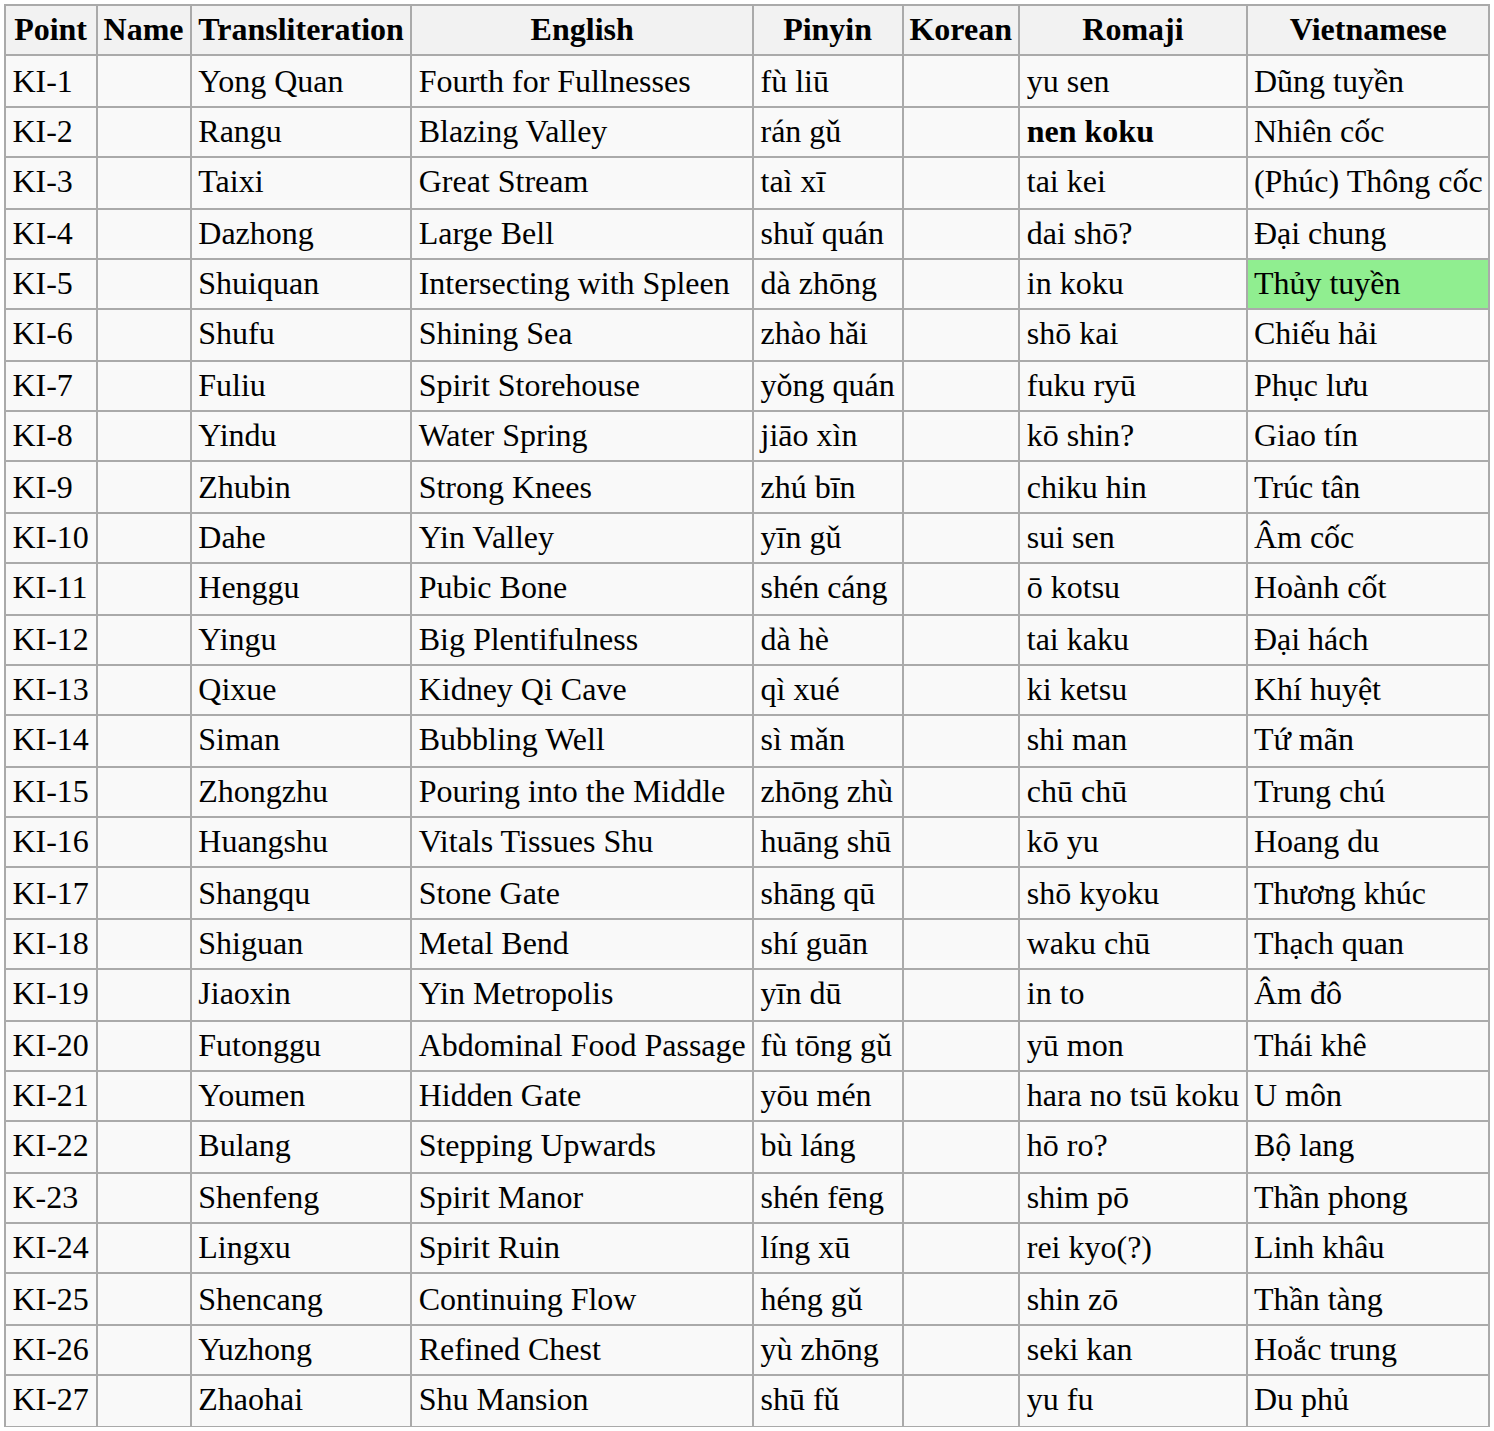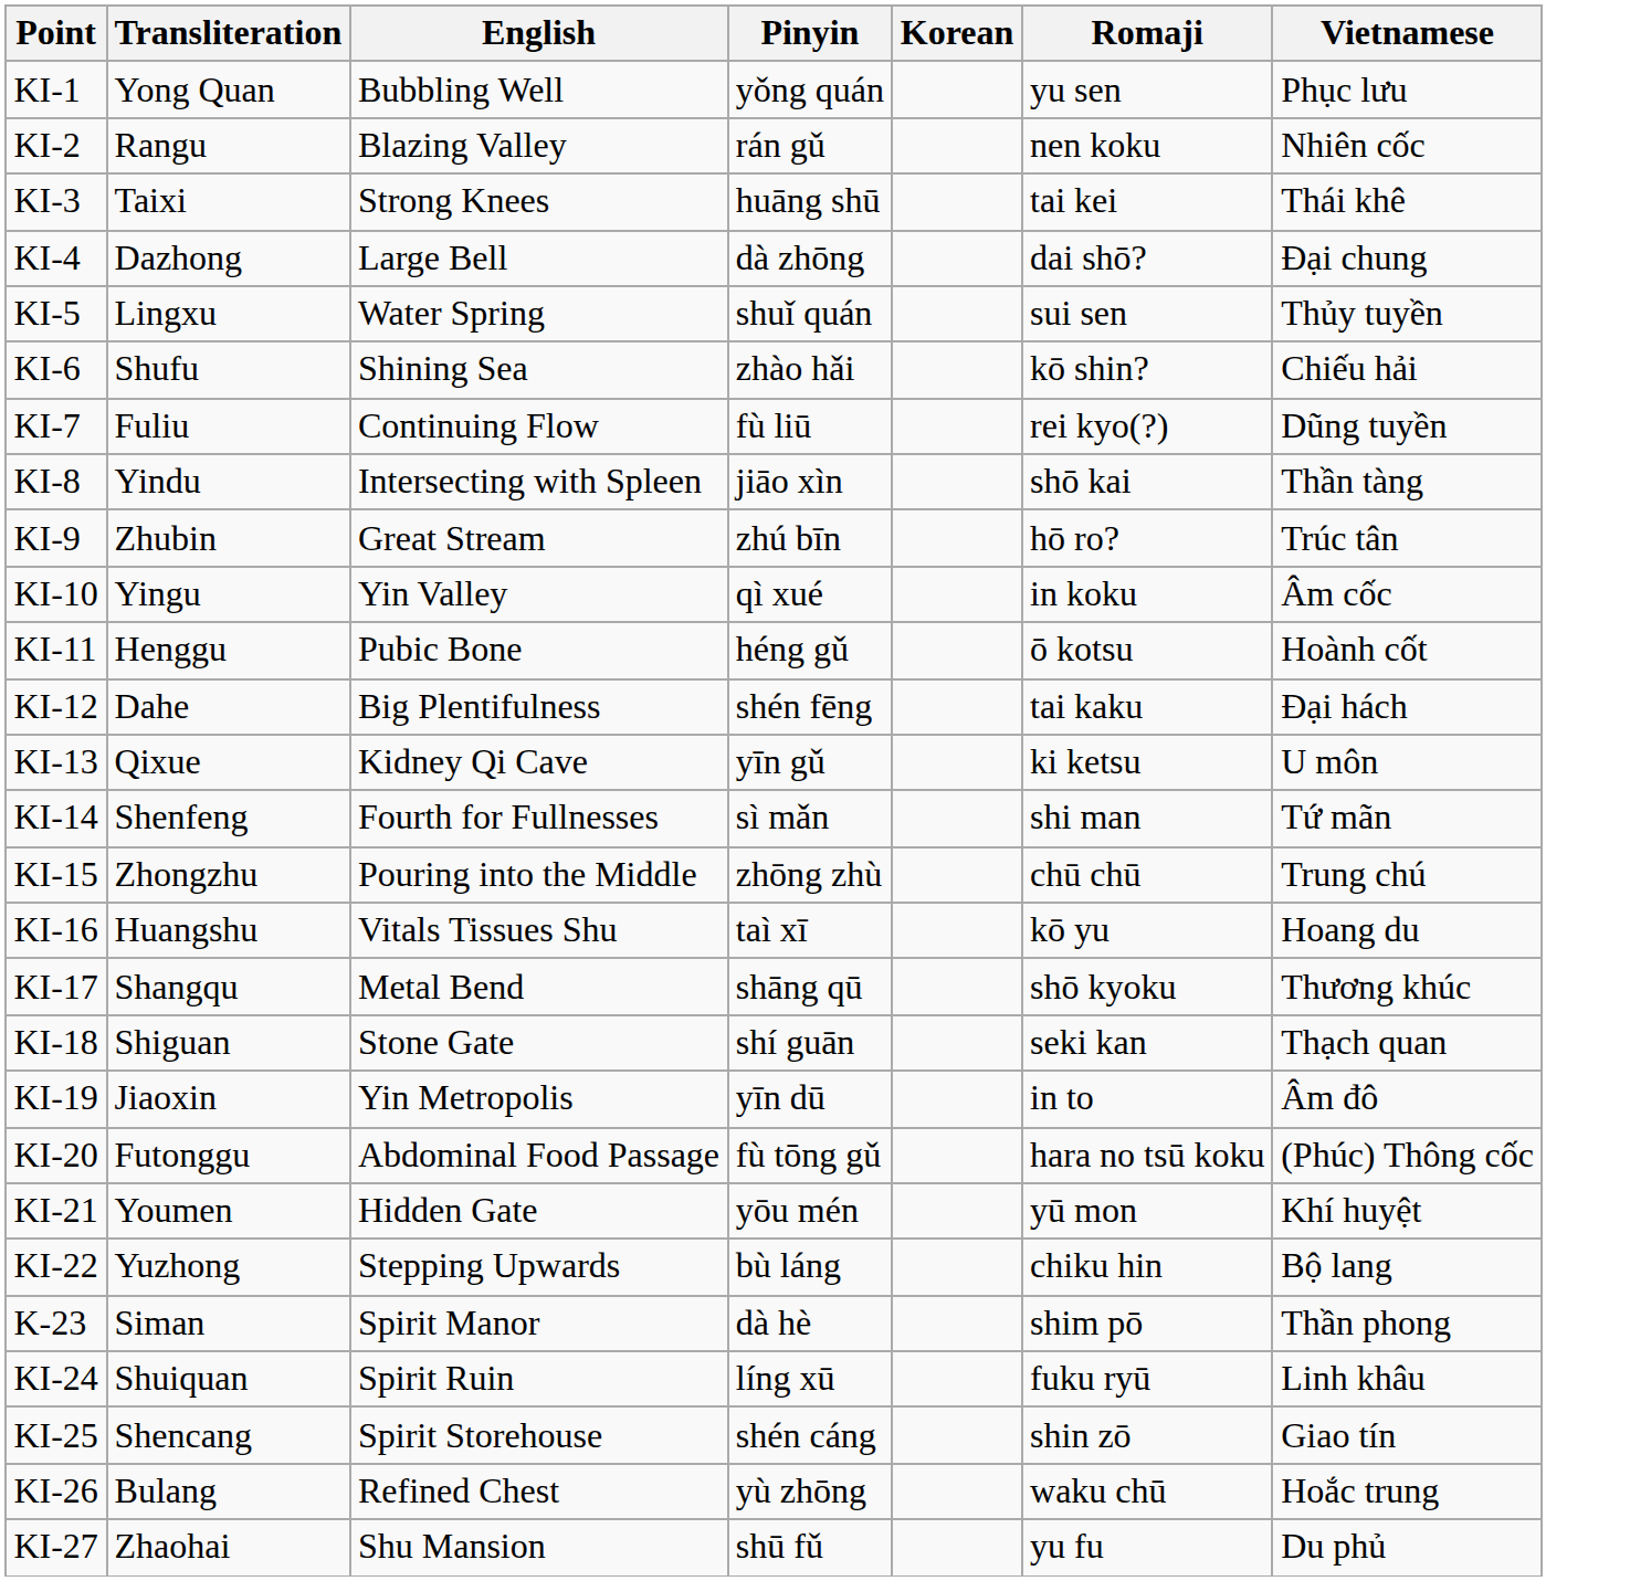- column: Name
KI-1 | English: Fourth for Fullnesses -> Bubbling Well
KI-1 | Pinyin: fù liū -> yǒng quán
KI-1 | Vietnamese: Dũng tuyền -> Phục lưu
KI-2 | Romaji: bold -> normal
KI-3 | English: Great Stream -> Strong Knees
KI-3 | Pinyin: taì xī -> huāng shū
KI-3 | Vietnamese: (Phúc) Thông cốc -> Thái khê
KI-4 | Pinyin: shuǐ quán -> dà zhōng
KI-5 | Transliteration: Shuiquan -> Lingxu
KI-5 | English: Intersecting with Spleen -> Water Spring
KI-5 | Pinyin: dà zhōng -> shuǐ quán
KI-5 | Romaji: in koku -> sui sen
KI-5 | Vietnamese: lightgreen background -> no background
KI-6 | Romaji: shō kai -> kō shin?
KI-7 | English: Spirit Storehouse -> Continuing Flow
KI-7 | Pinyin: yǒng quán -> fù liū
KI-7 | Romaji: fuku ryū -> rei kyo(?)
KI-7 | Vietnamese: Phục lưu -> Dũng tuyền
KI-8 | English: Water Spring -> Intersecting with Spleen
KI-8 | Romaji: kō shin? -> shō kai
KI-8 | Vietnamese: Giao tín -> Thần tàng
KI-9 | English: Strong Knees -> Great Stream
KI-9 | Romaji: chiku hin -> hō ro?
KI-10 | Transliteration: Dahe -> Yingu
KI-10 | Pinyin: yīn gǔ -> qì xué
KI-10 | Romaji: sui sen -> in koku
KI-11 | Pinyin: shén cáng -> héng gǔ
KI-12 | Transliteration: Yingu -> Dahe
KI-12 | Pinyin: dà hè -> shén fēng
KI-13 | Pinyin: qì xué -> yīn gǔ
KI-13 | Vietnamese: Khí huyệt -> U môn
KI-14 | Transliteration: Siman -> Shenfeng
KI-14 | English: Bubbling Well -> Fourth for Fullnesses
KI-16 | Pinyin: huāng shū -> taì xī
KI-17 | English: Stone Gate -> Metal Bend
KI-18 | English: Metal Bend -> Stone Gate
KI-18 | Romaji: waku chū -> seki kan
KI-20 | Romaji: yū mon -> hara no tsū koku
KI-20 | Vietnamese: Thái khê -> (Phúc) Thông cốc
KI-21 | Romaji: hara no tsū koku -> yū mon
KI-21 | Vietnamese: U môn -> Khí huyệt
KI-22 | Transliteration: Bulang -> Yuzhong
KI-22 | Romaji: hō ro? -> chiku hin
K-23 | Transliteration: Shenfeng -> Siman
K-23 | Pinyin: shén fēng -> dà hè
KI-24 | Transliteration: Lingxu -> Shuiquan
KI-24 | Romaji: rei kyo(?) -> fuku ryū
KI-25 | English: Continuing Flow -> Spirit Storehouse
KI-25 | Pinyin: héng gǔ -> shén cáng
KI-25 | Vietnamese: Thần tàng -> Giao tín
KI-26 | Transliteration: Yuzhong -> Bulang
KI-26 | Romaji: seki kan -> waku chū
